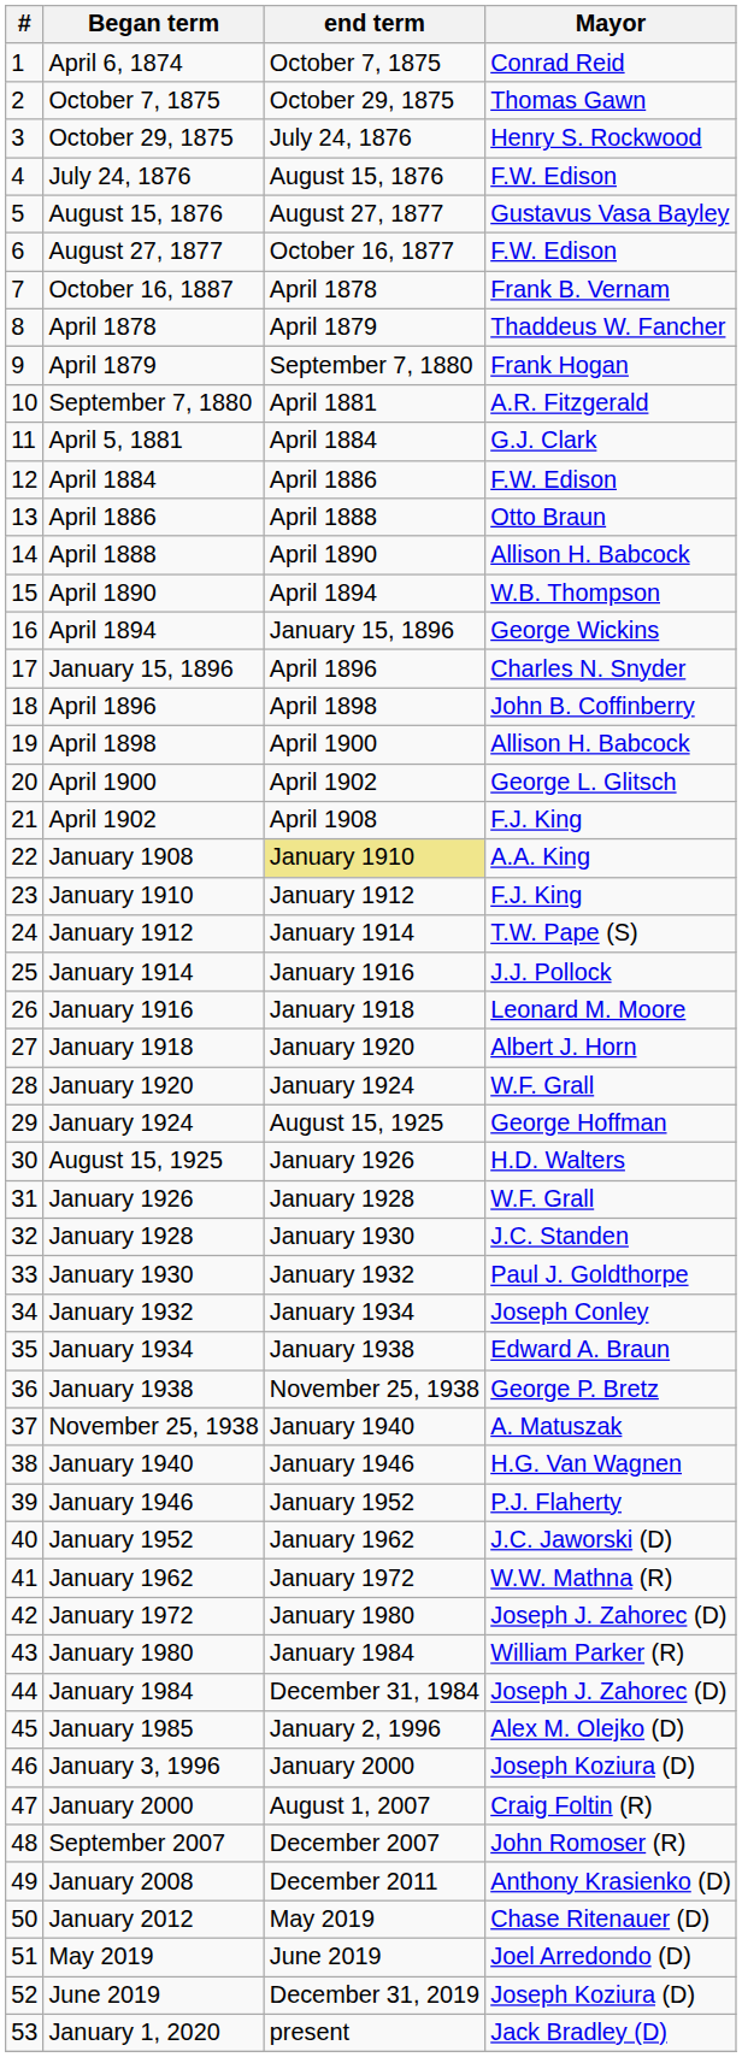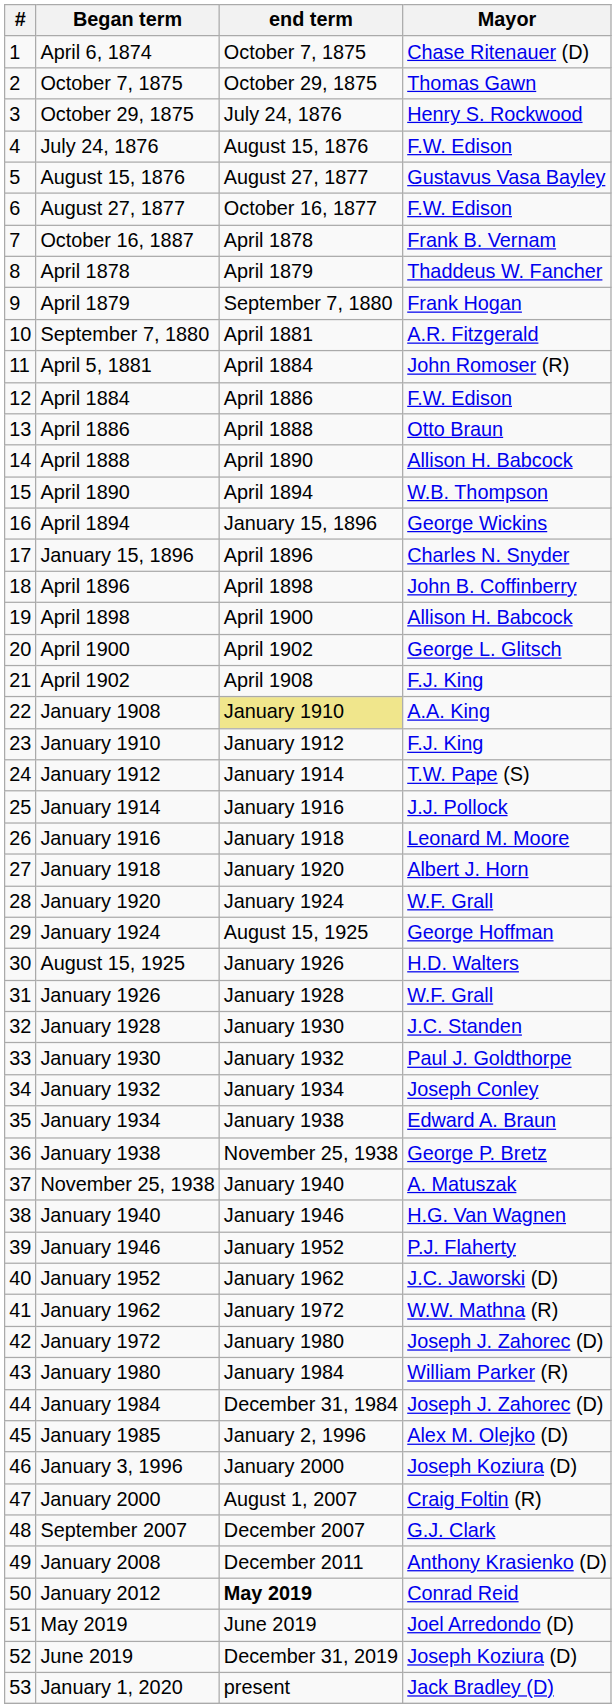April 6, 1874 | Mayor: Conrad Reid -> Chase Ritenauer (D)
April 5, 1881 | Mayor: G.J. Clark -> John Romoser (R)
September 2007 | Mayor: John Romoser (R) -> G.J. Clark
January 2012 | end term: normal -> bold
January 2012 | Mayor: Chase Ritenauer (D) -> Conrad Reid
